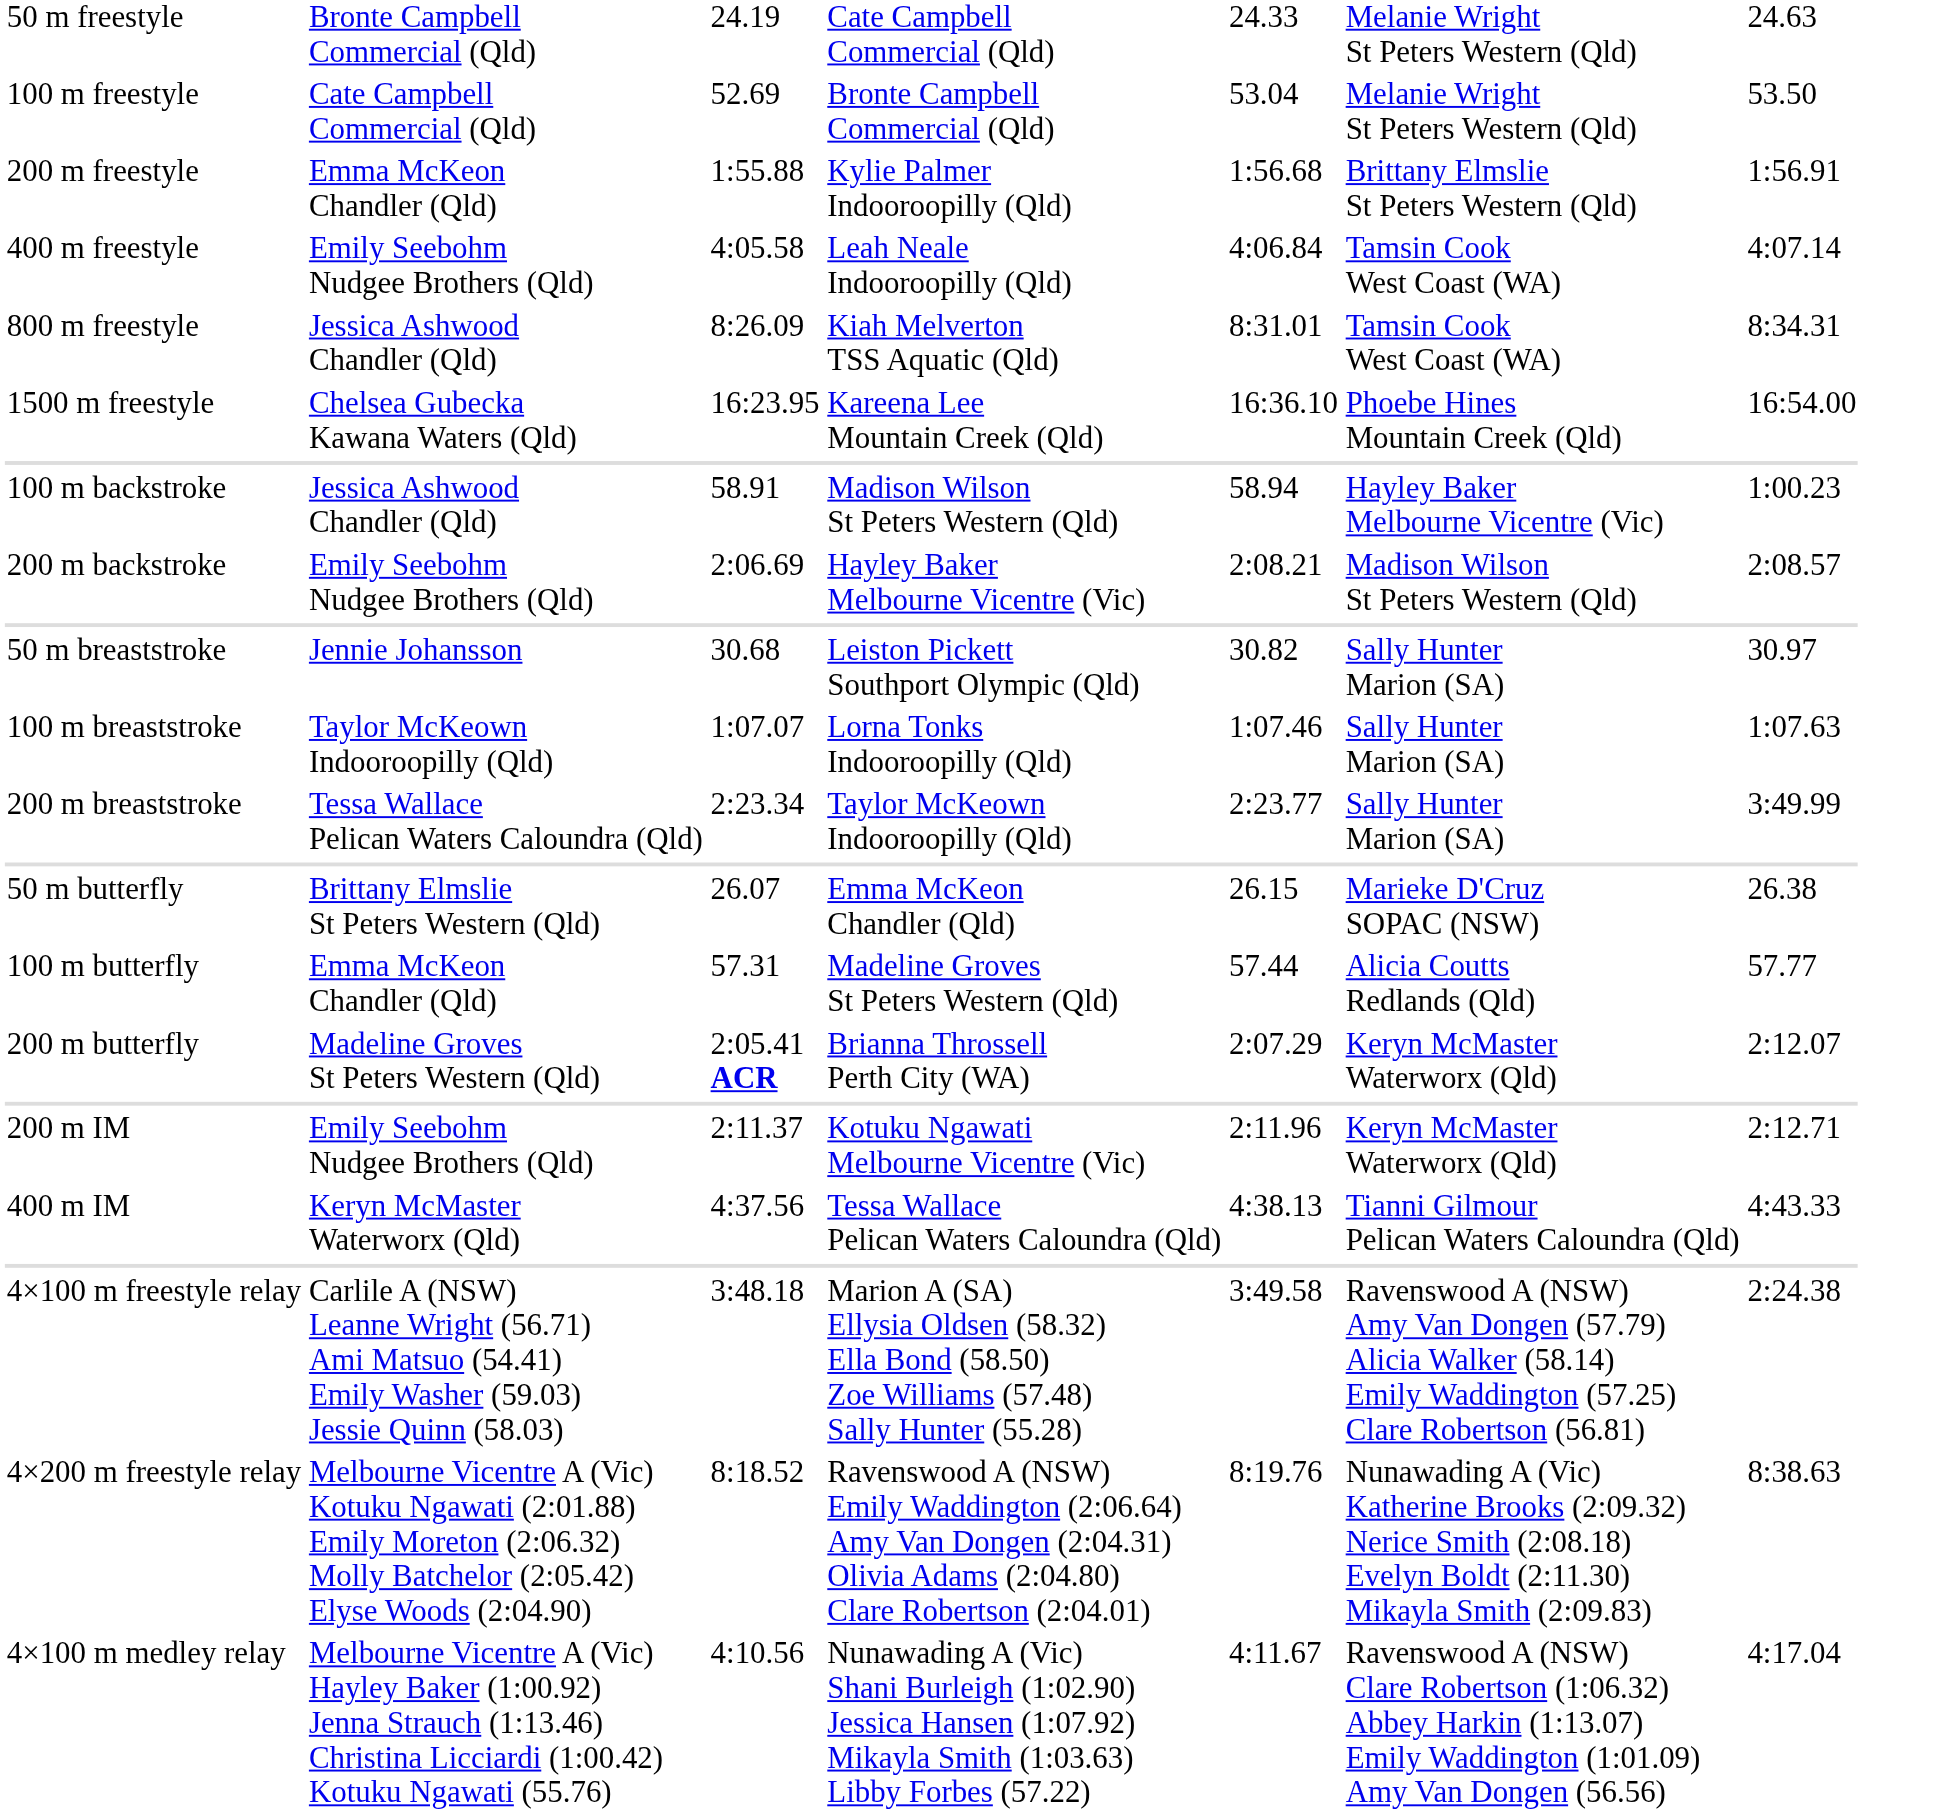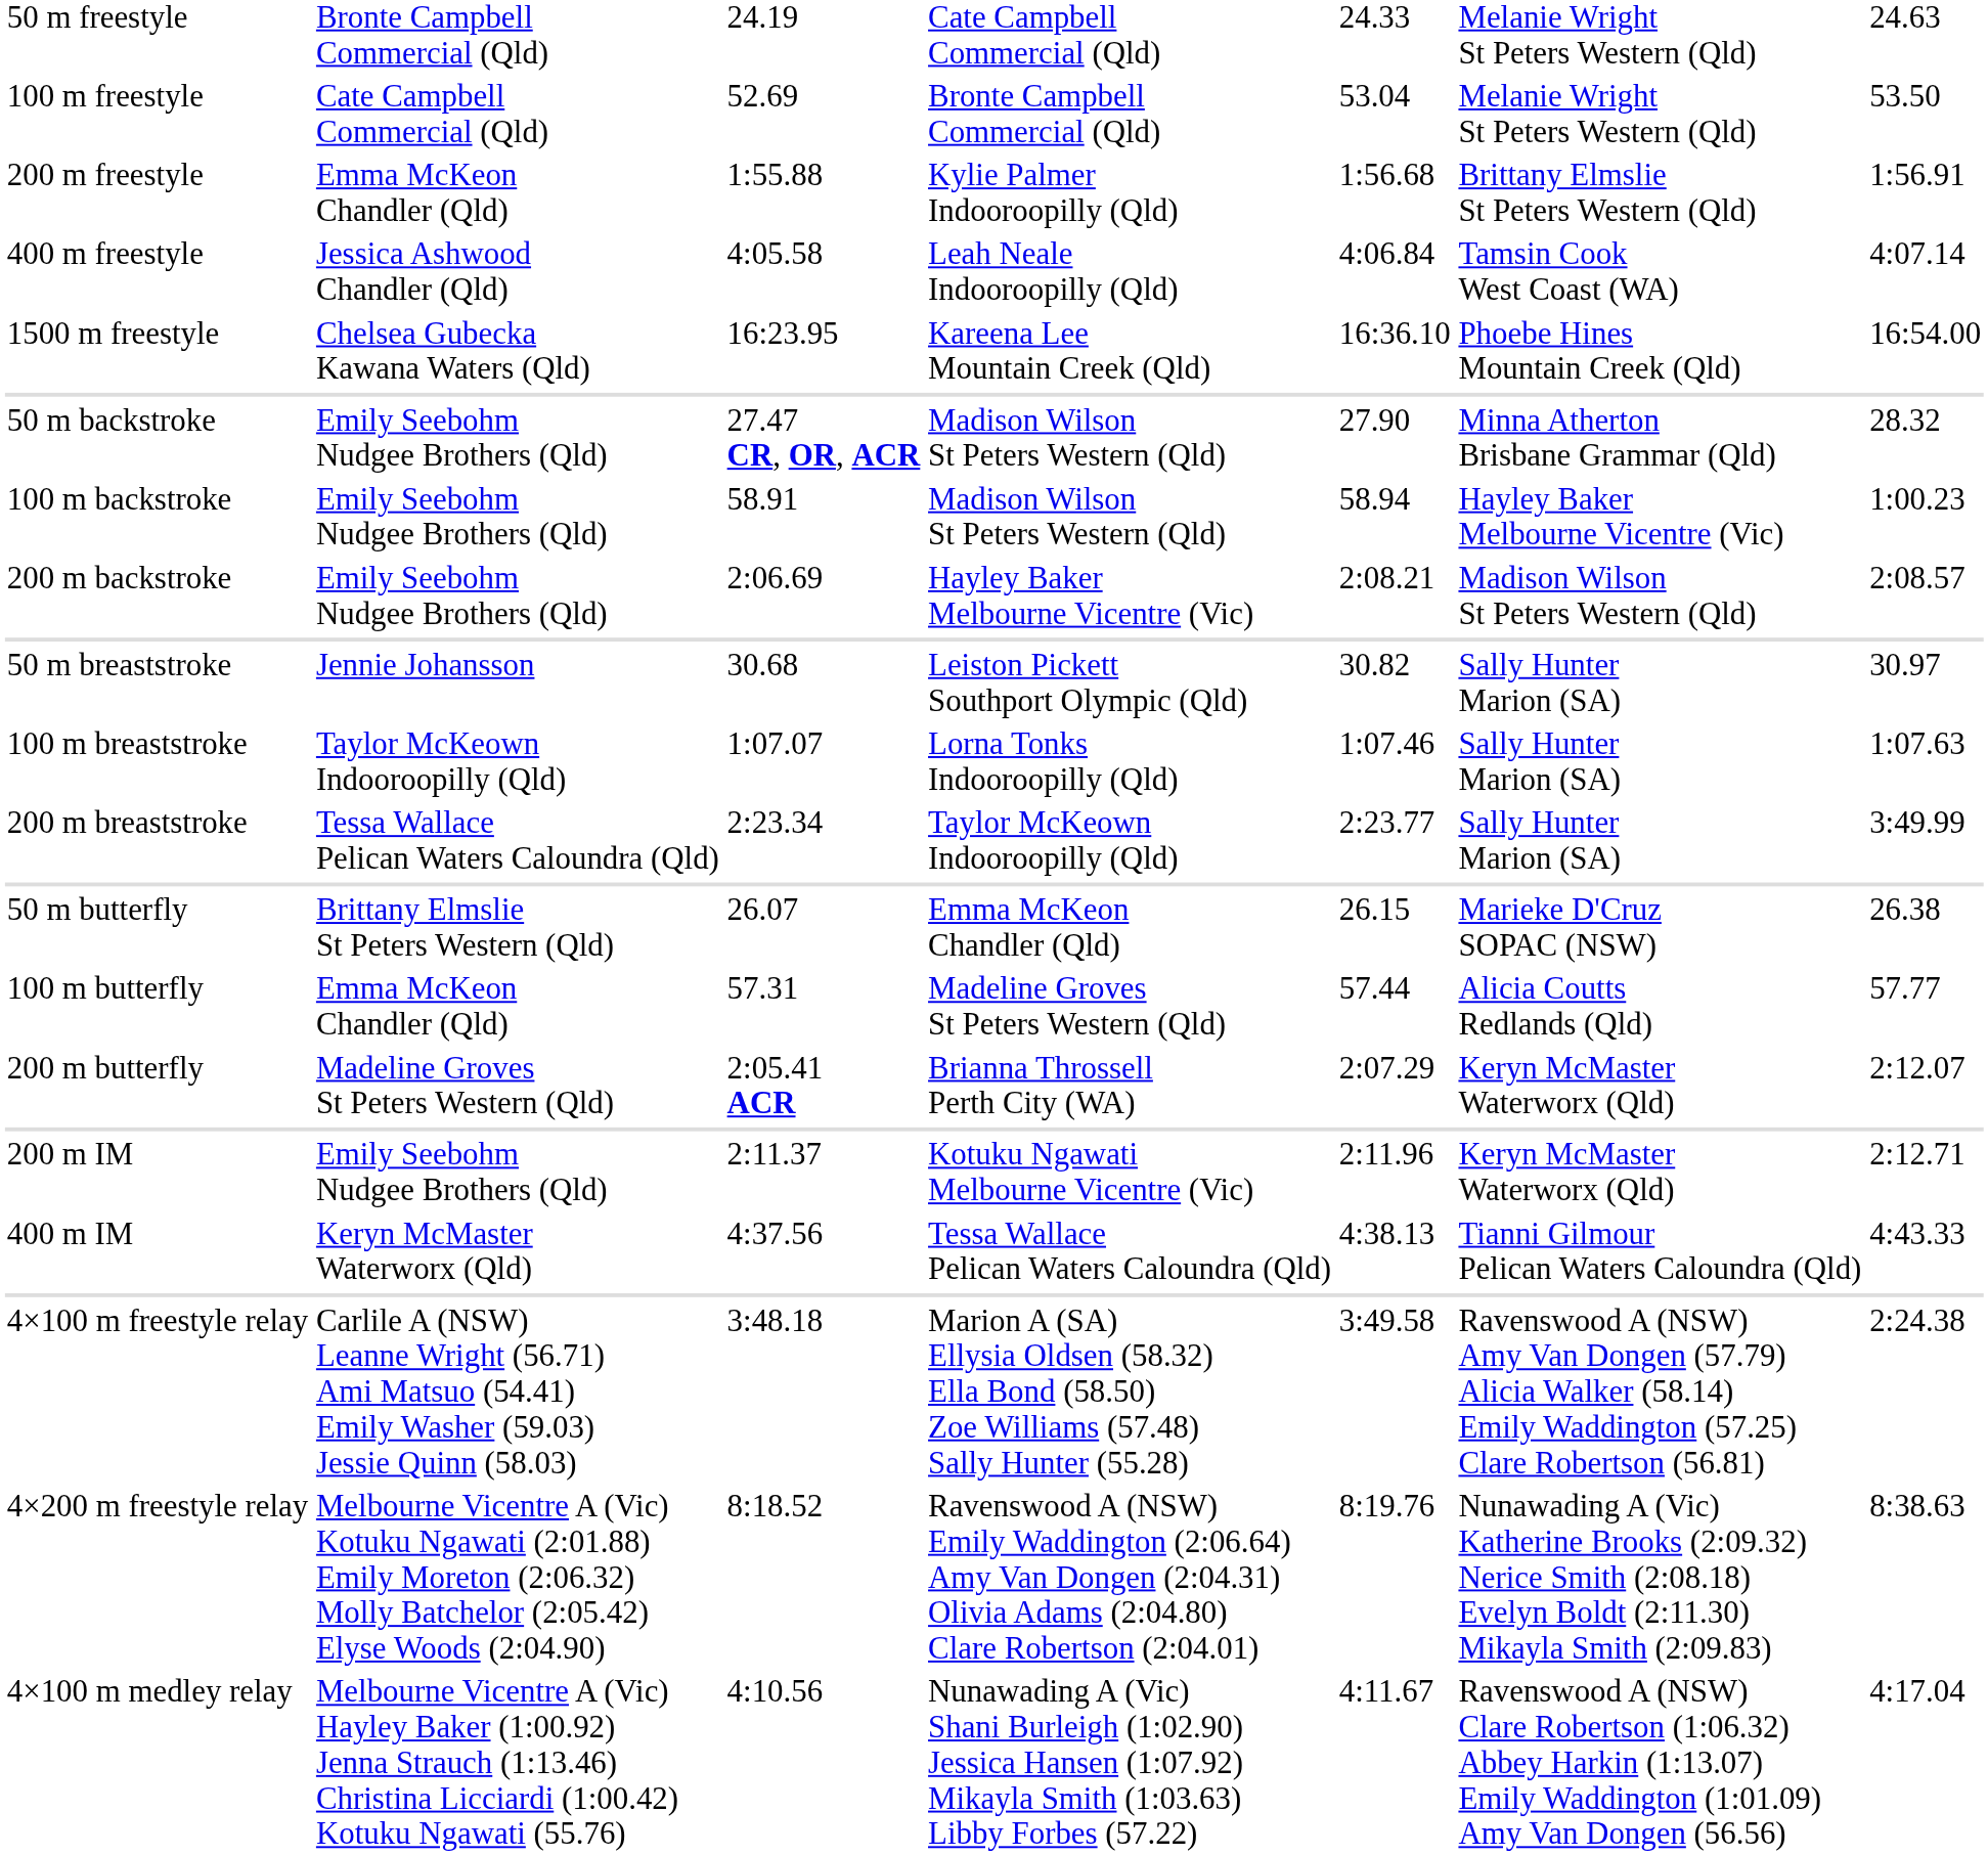400 m freestyle | column 2: Emily Seebohm Nudgee Brothers (Qld) -> Jessica Ashwood Chandler (Qld)
- row: 800 m freestyle | Jessica Ashwood Chandler (Qld) | 8:26.09 | Kiah Melverton TSS Aquatic (Qld) | 8:31.01 | Tamsin Cook West Coast (WA) | 8:34.31
+ row: 50 m backstroke | Emily Seebohm Nudgee Brothers (Qld) | 27.47 CR, OR, ACR | Madison Wilson St Peters Western (Qld) | 27.90 | Minna Atherton Brisbane Grammar (Qld) | 28.32
100 m backstroke | column 2: Jessica Ashwood Chandler (Qld) -> Emily Seebohm Nudgee Brothers (Qld)
